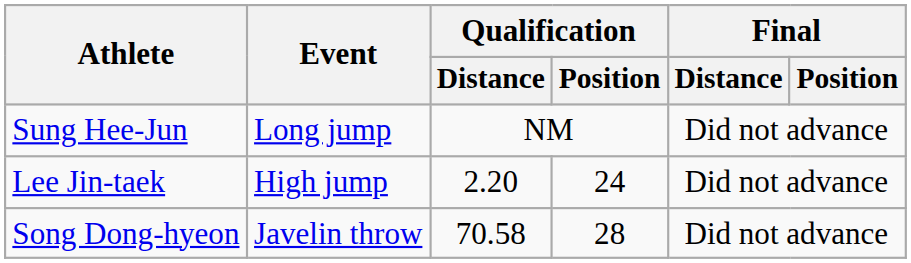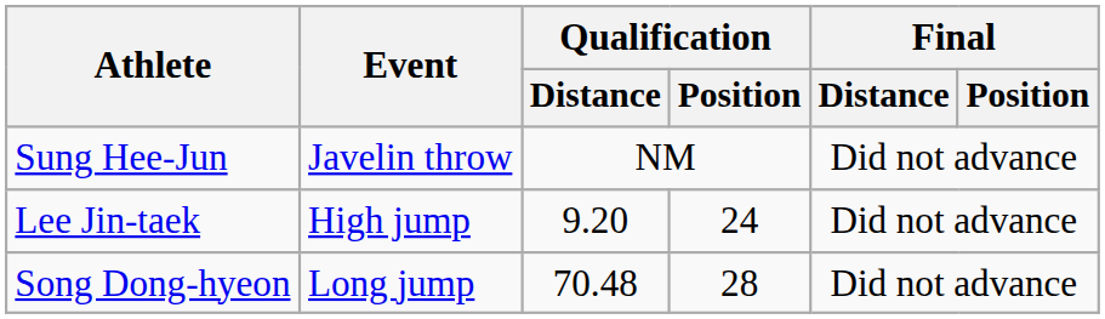Sung Hee-Jun | Event: Long jump -> Javelin throw
Lee Jin-taek | Qualification / Distance: 2.20 -> 9.20
Song Dong-hyeon | Event: Javelin throw -> Long jump
Song Dong-hyeon | Qualification / Distance: 70.58 -> 70.48
